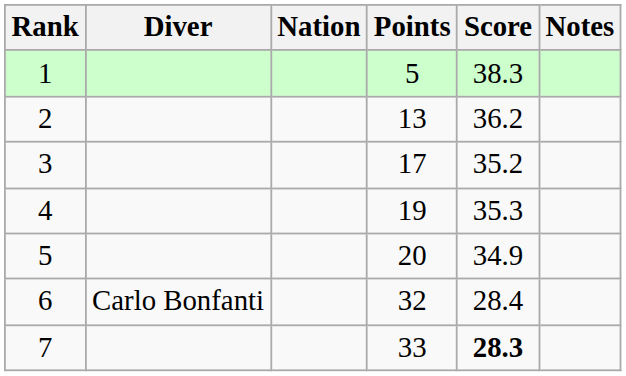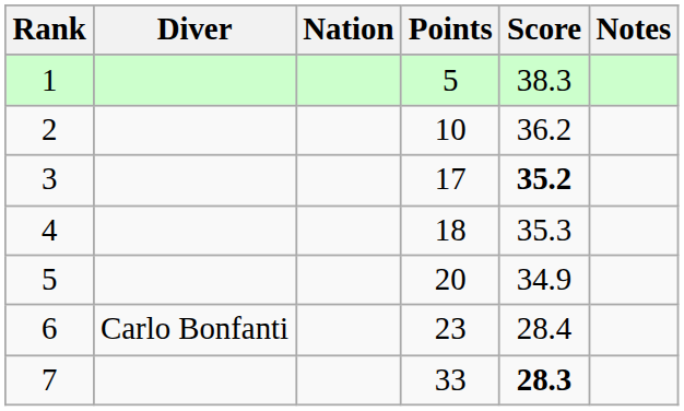2 | Points: 13 -> 10
3 | Score: normal -> bold
4 | Points: 19 -> 18
6 | Points: 32 -> 23
